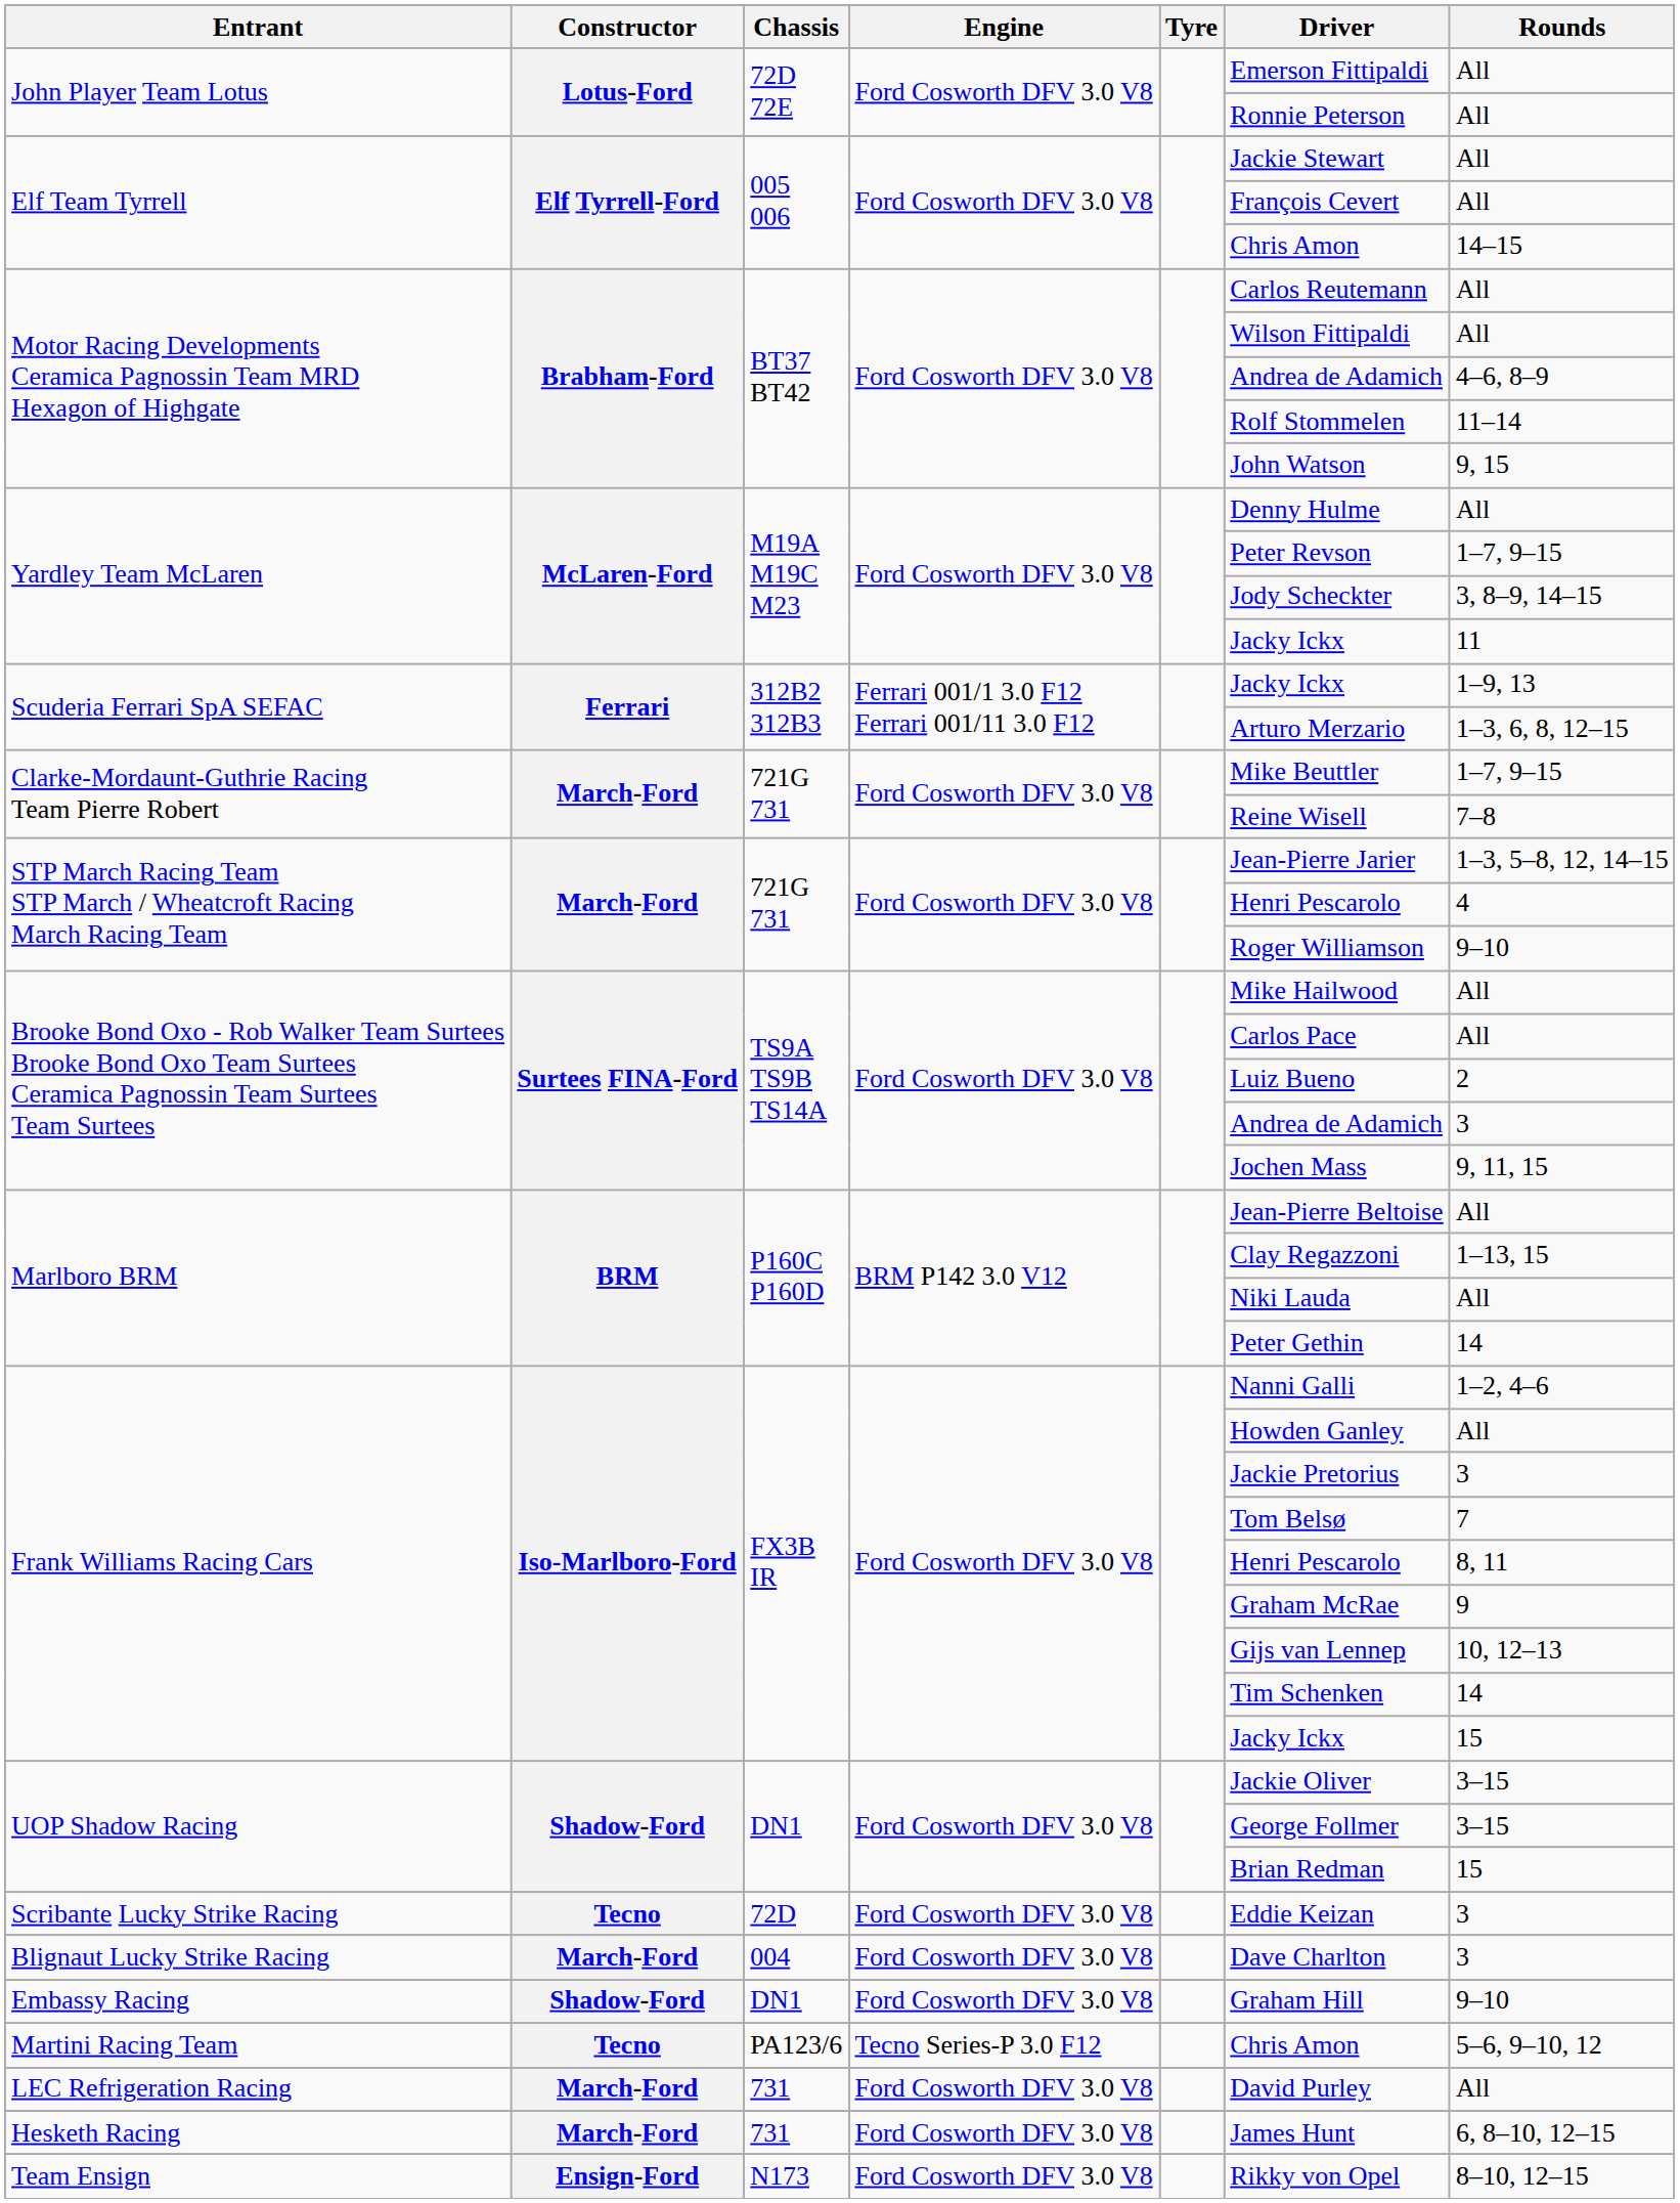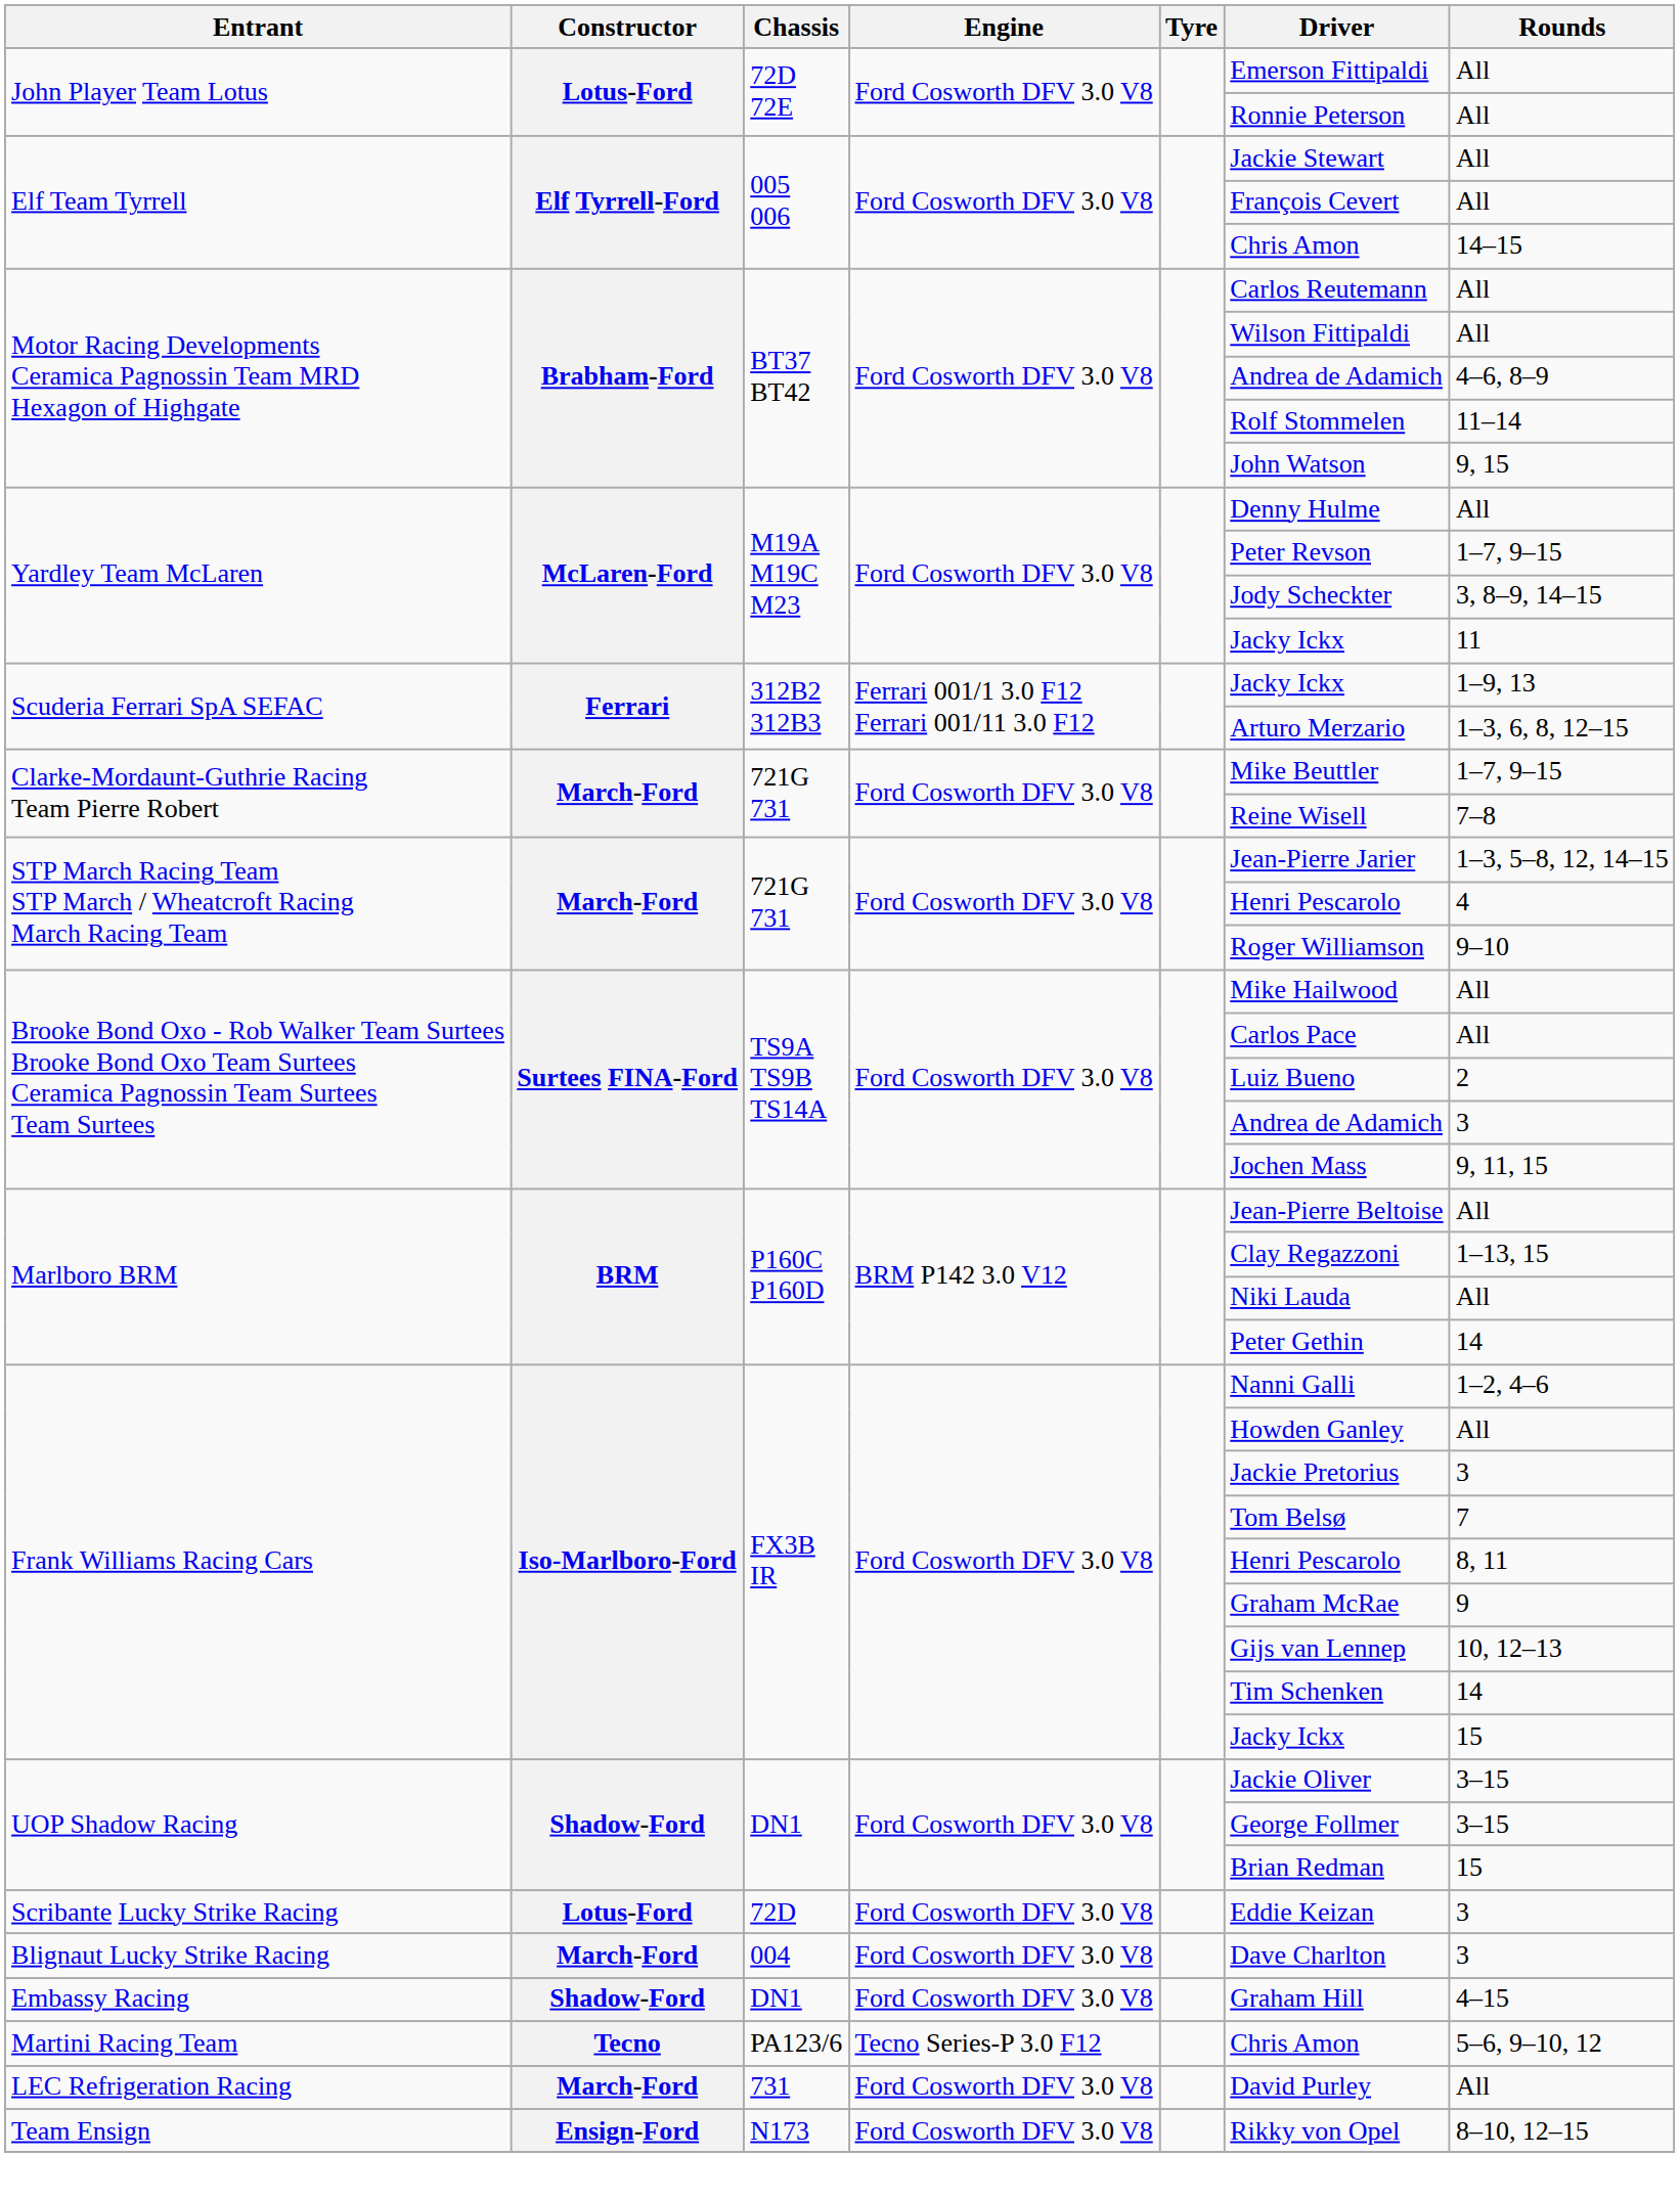Scribante Lucky Strike Racing | Constructor: Tecno -> Lotus-Ford
Embassy Racing | Rounds: 9–10 -> 4–15
- row: Hesketh Racing | March-Ford | 731 | Ford Cosworth DFV 3.0 V8 | James Hunt | 6, 8–10, 12–15
